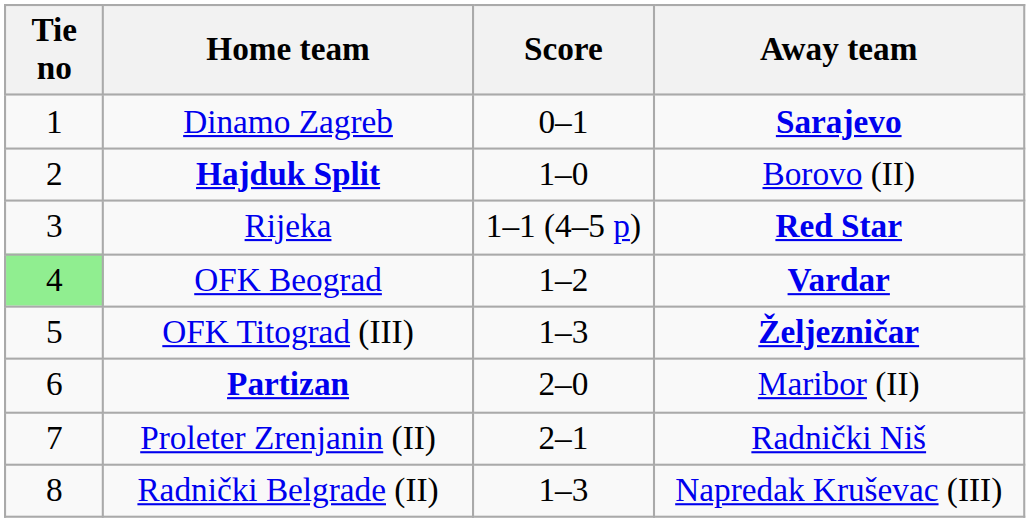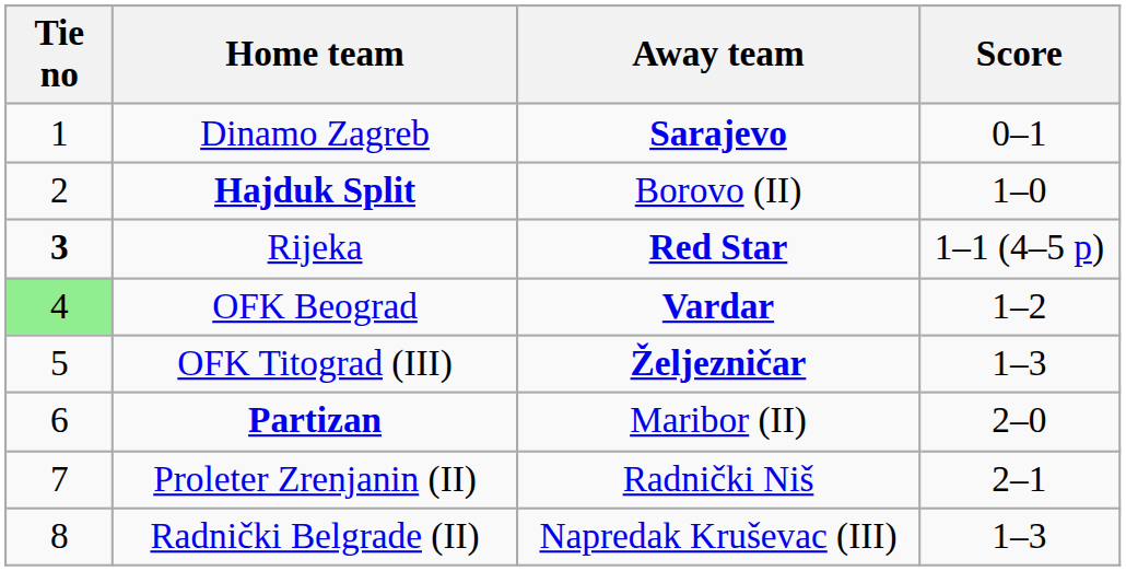columns swapped: Score <-> Away team
Rijeka | Tie no: normal -> bold
